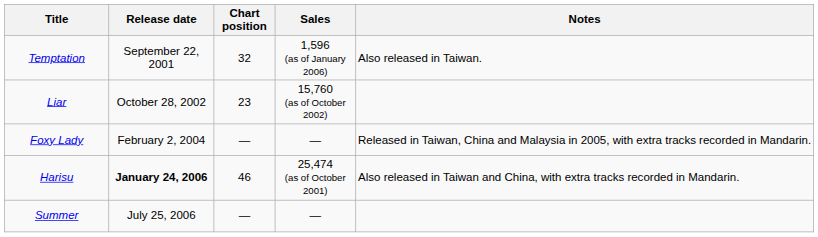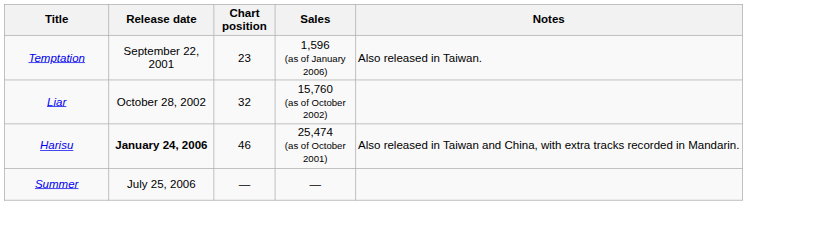Temptation | Chart position: 32 -> 23
Liar | Chart position: 23 -> 32
- row: Foxy Lady | February 2, 2004 | — | — | Released in Taiwan, China and Malaysia in 2005, with extra tracks recorded in Mandarin.
